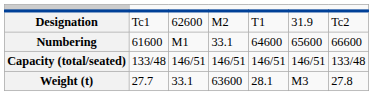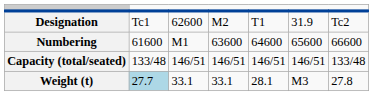Numbering | column 4: 33.1 -> 63600
Weight (t) | column 2: no background -> lightblue background
Weight (t) | column 4: 63600 -> 33.1
